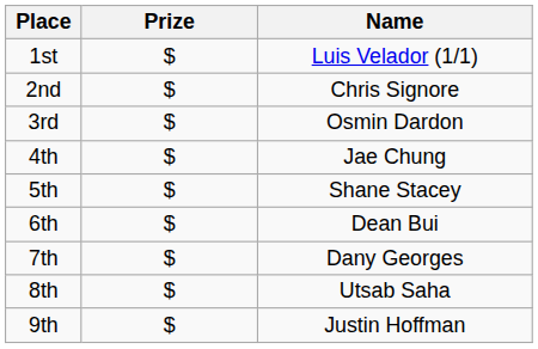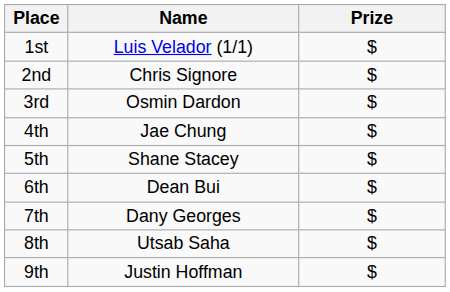columns swapped: Name <-> Prize
